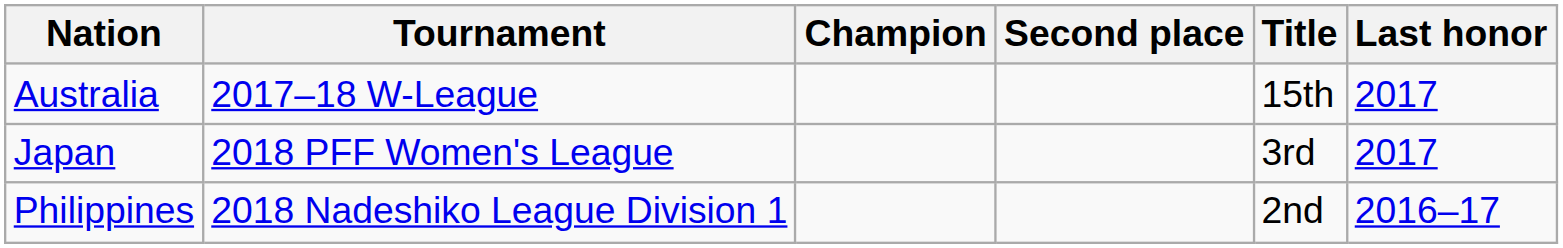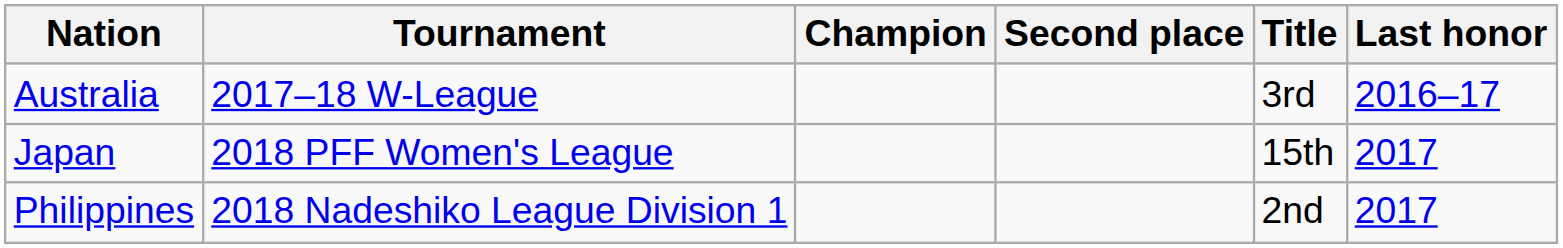Australia | Title: 15th -> 3rd
Australia | Last honor: 2017 -> 2016–17
Japan | Title: 3rd -> 15th
Philippines | Last honor: 2016–17 -> 2017
